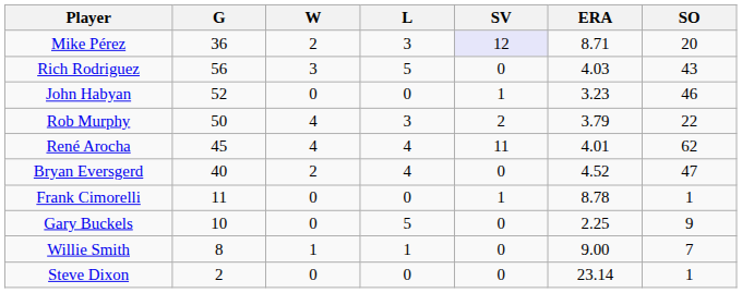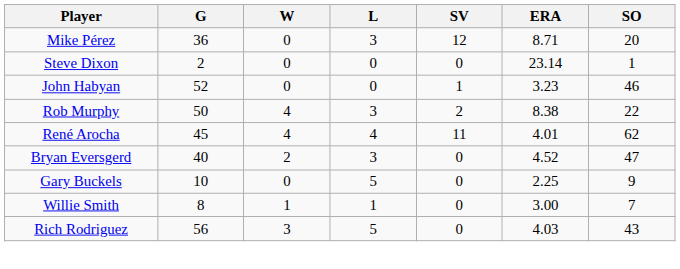Mike Pérez | W: 2 -> 0
Mike Pérez | SV: lavender background -> no background
rows swapped: Rich Rodriguez <-> Steve Dixon
Rob Murphy | ERA: 3.79 -> 8.38
Bryan Eversgerd | L: 4 -> 3
- row: Frank Cimorelli | 11 | 0 | 0 | 1 | 8.78 | 1
Willie Smith | ERA: 9.00 -> 3.00
